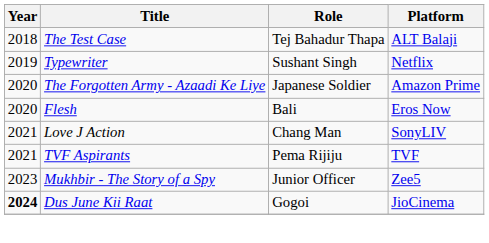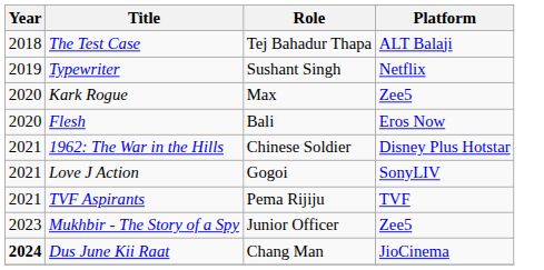+ row: 2020 | Kark Rogue | Max | Zee5
- row: 2020 | The Forgotten Army - Azaadi Ke Liye | Japanese Soldier | Amazon Prime
+ row: 2021 | 1962: The War in the Hills | Chinese Soldier | Disney Plus Hotstar
Love J Action | Role: Chang Man -> Gogoi
Dus June Kii Raat | Role: Gogoi -> Chang Man
